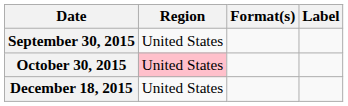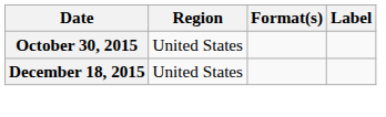- row: September 30, 2015 | United States
October 30, 2015 | Region: pink background -> no background
